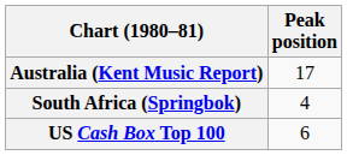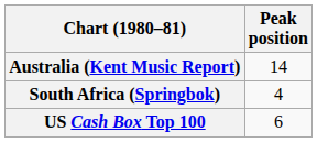Australia (Kent Music Report) | Peak position: 17 -> 14
